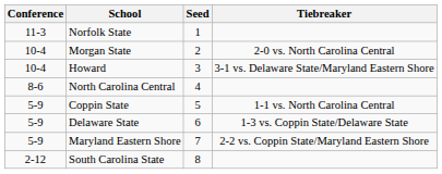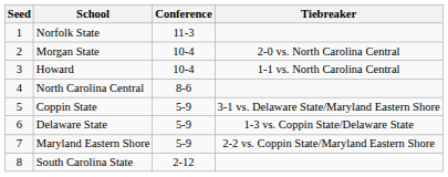columns swapped: Seed <-> Conference
Howard | Tiebreaker: 3-1 vs. Delaware State/Maryland Eastern Shore -> 1-1 vs. North Carolina Central
Coppin State | Tiebreaker: 1-1 vs. North Carolina Central -> 3-1 vs. Delaware State/Maryland Eastern Shore
